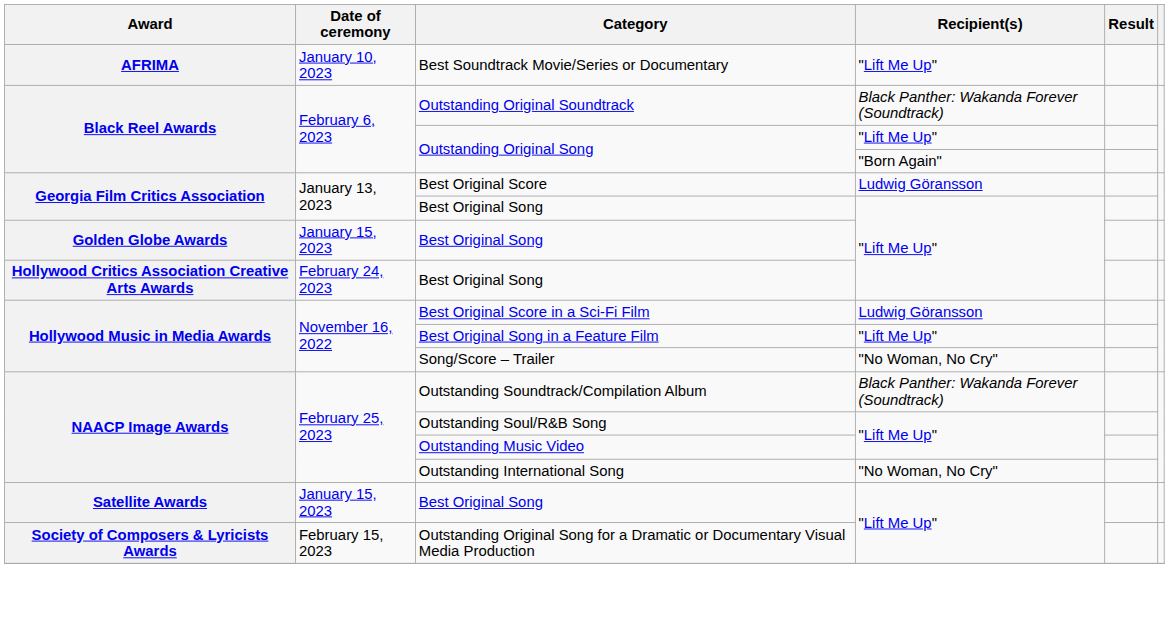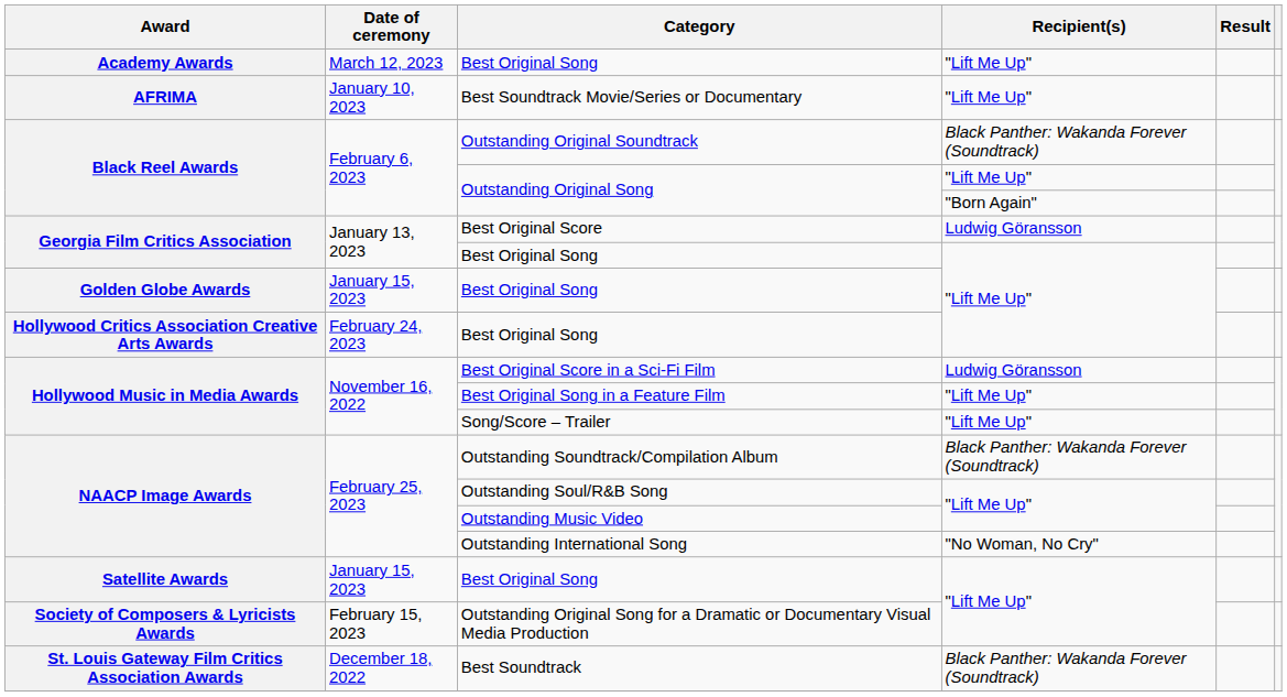+ row: Academy Awards | March 12, 2023 | Best Original Song | "Lift Me Up"
Song/Score – Trailer | Recipient(s): "No Woman, No Cry" -> "Lift Me Up"
+ row: St. Louis Gateway Film Critics Association Awards | December 18, 2022 | Best Soundtrack | Black Panther: Wakanda Forever (Soundtrack)
